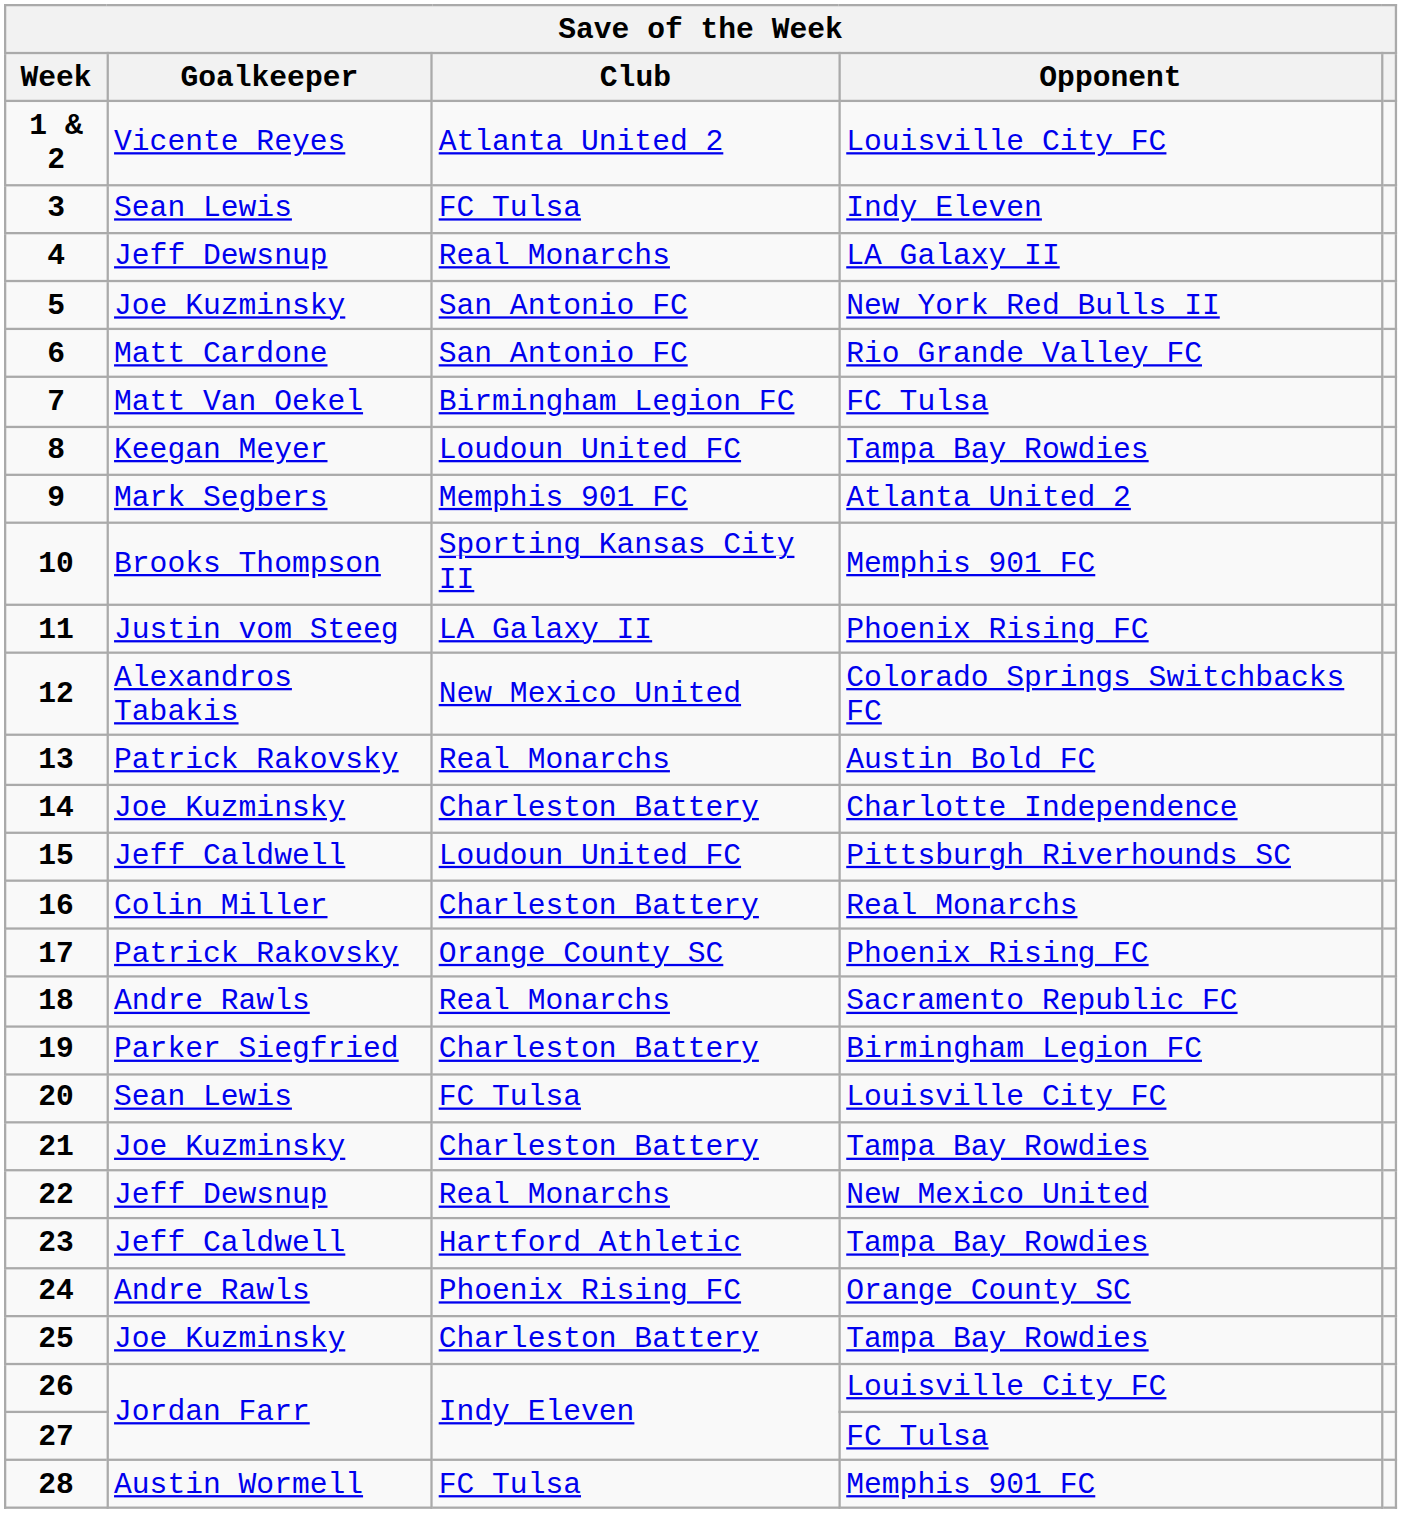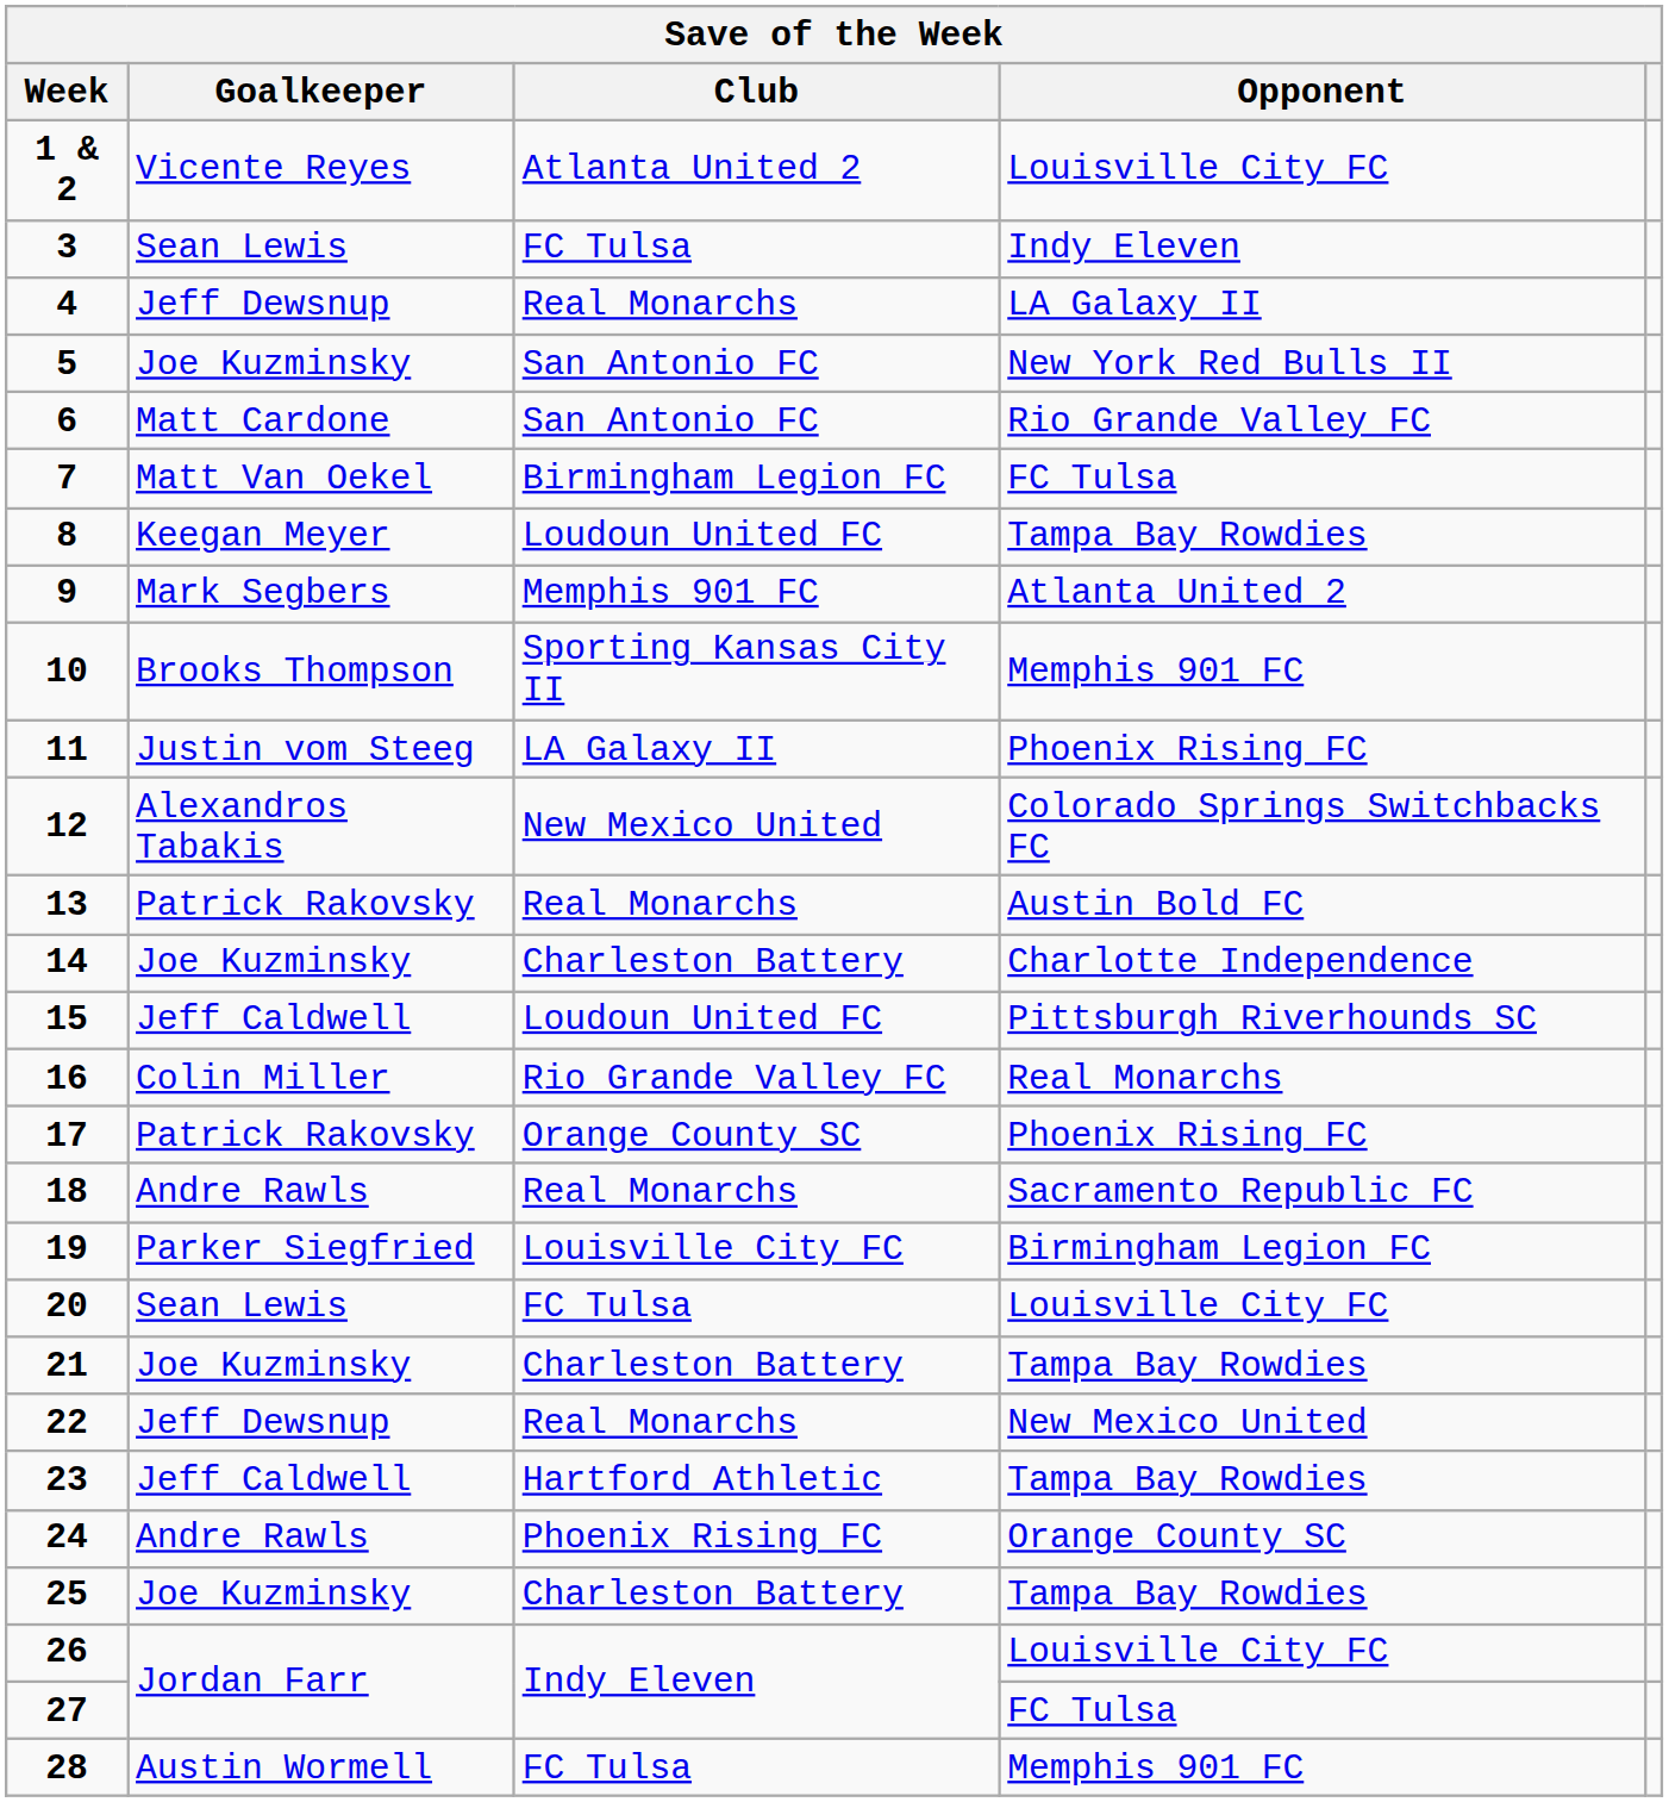16 | Club: Charleston Battery -> Rio Grande Valley FC
19 | Club: Charleston Battery -> Louisville City FC
